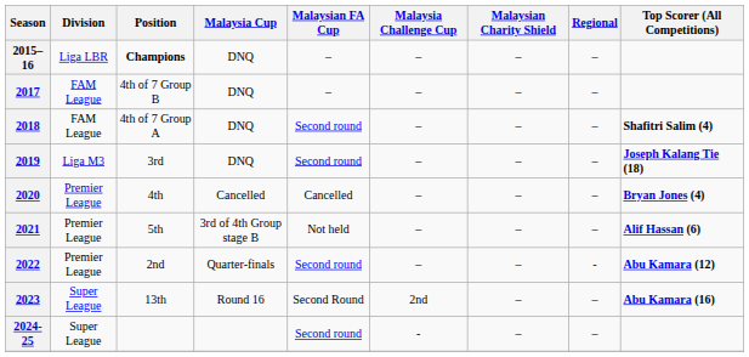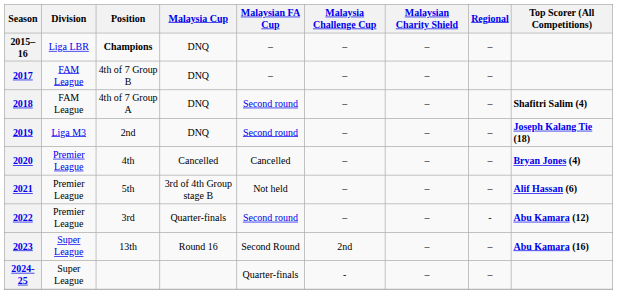2019 | Position: 3rd -> 2nd
2022 | Position: 2nd -> 3rd
2024-25 | Malaysian FA Cup: Second round -> Quarter-finals
